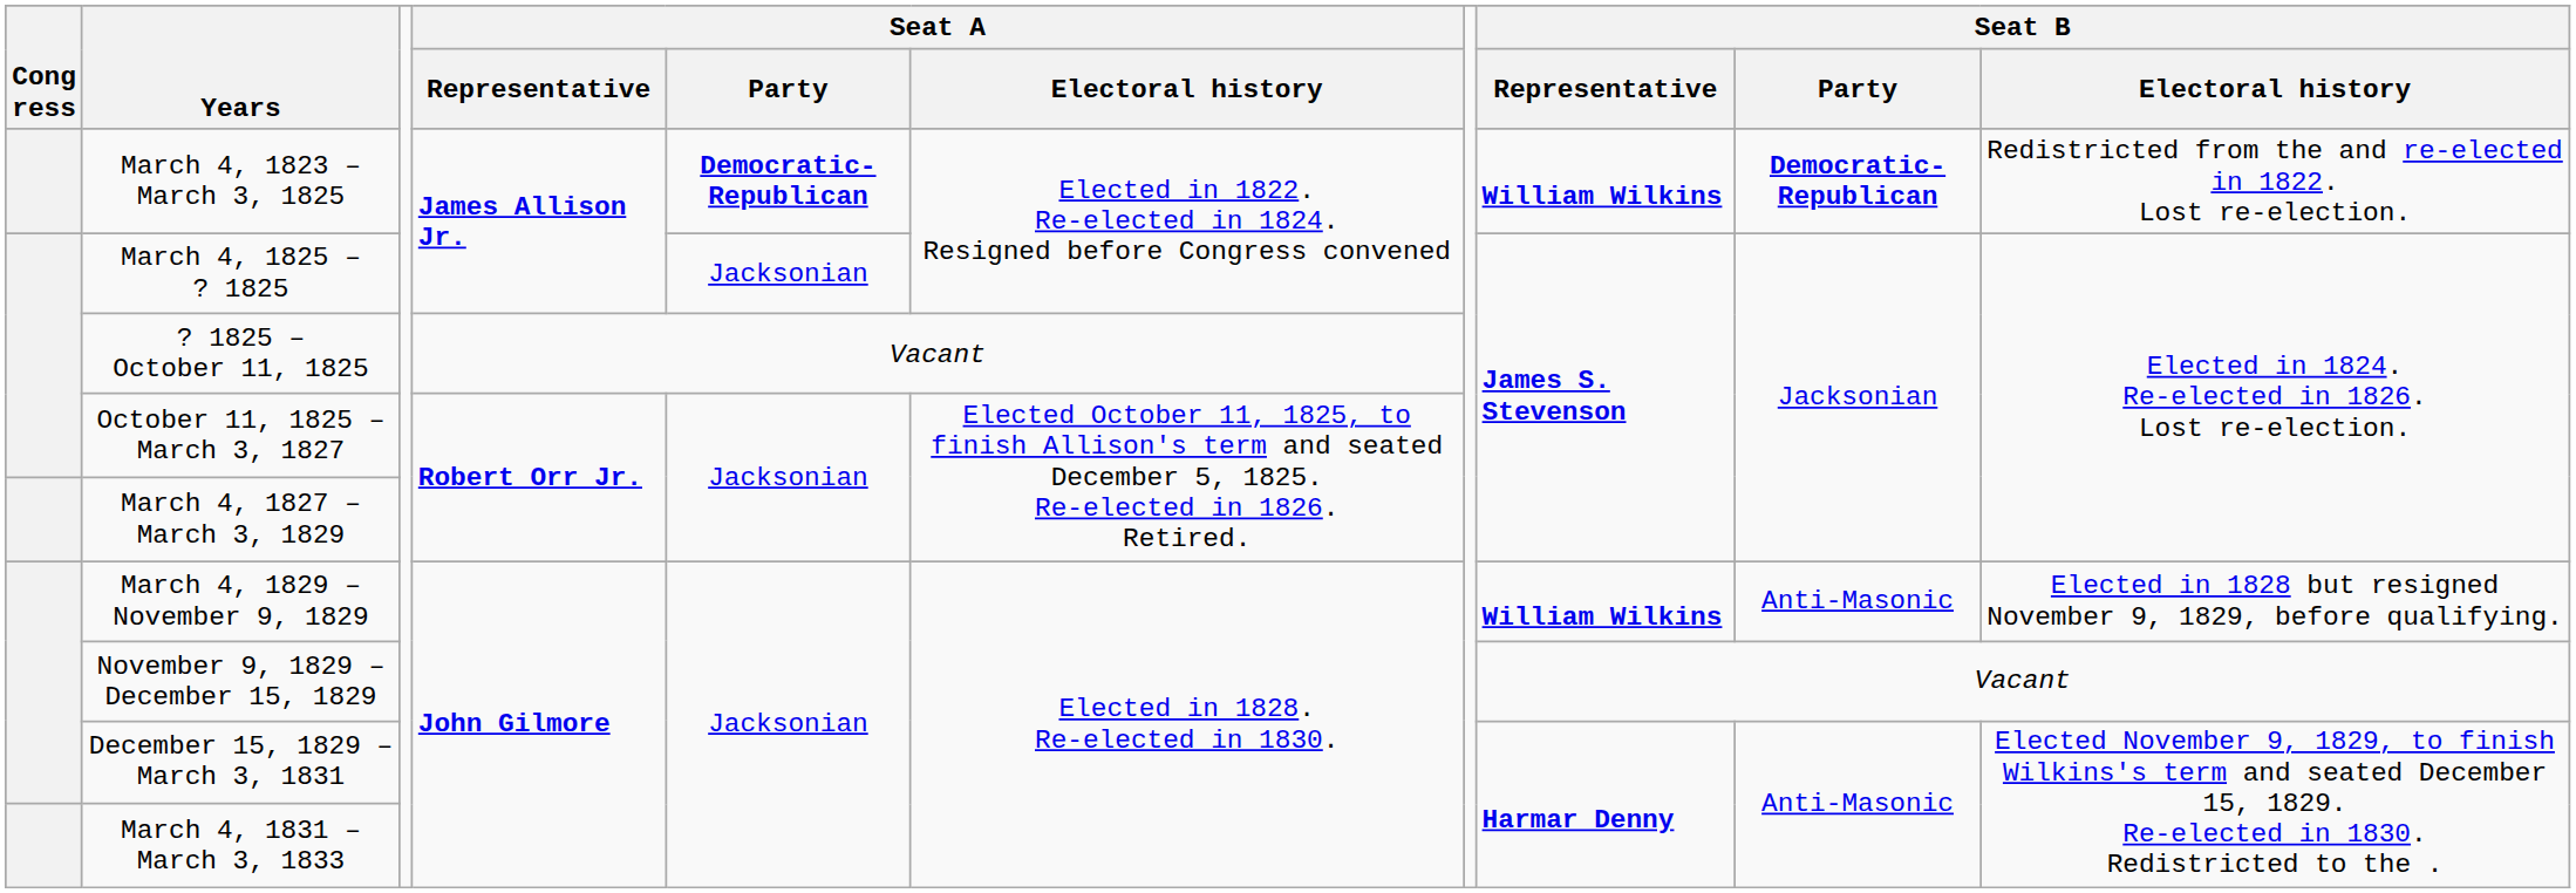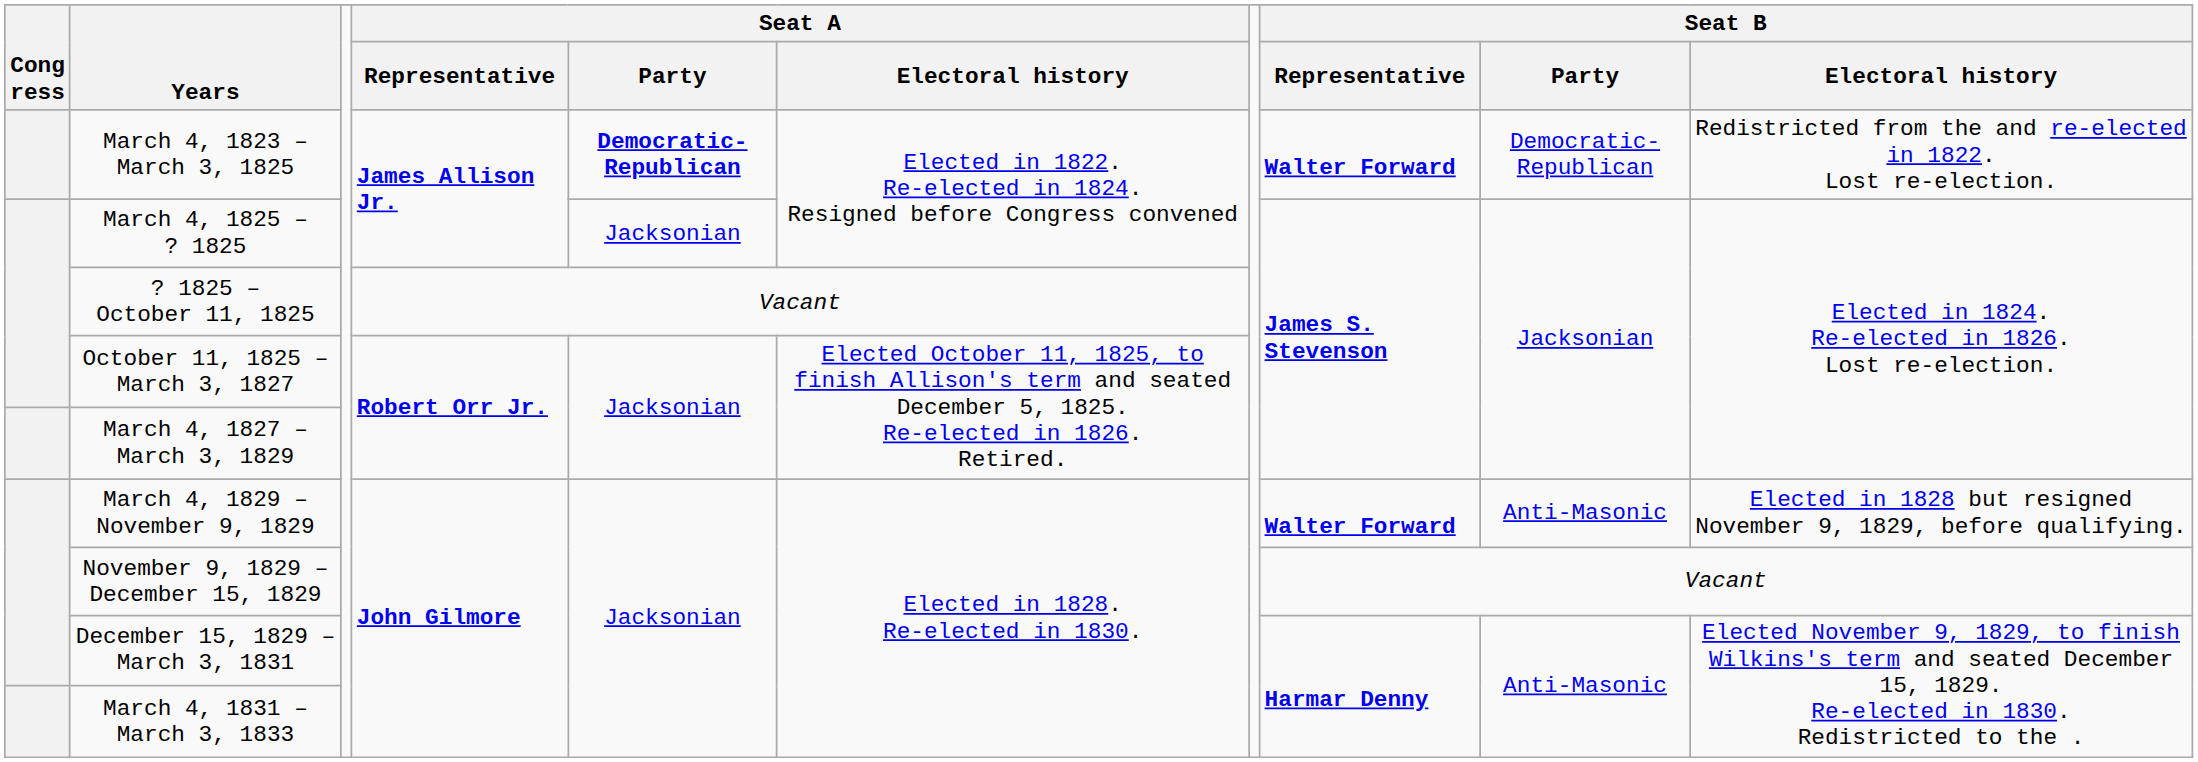March 4, 1823 – March 3, 1825 | Seat B / Representative: William Wilkins -> Walter Forward
March 4, 1823 – March 3, 1825 | Seat B / Party: bold -> normal
March 4, 1829 – November 9, 1829 | Seat B / Representative: William Wilkins -> Walter Forward
